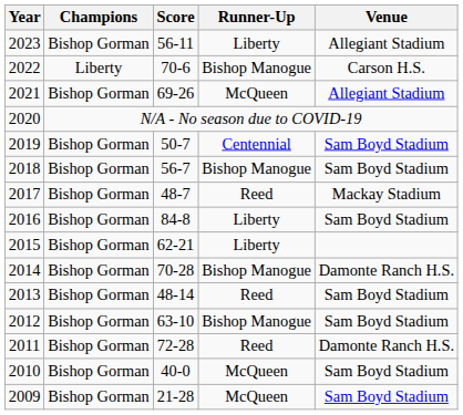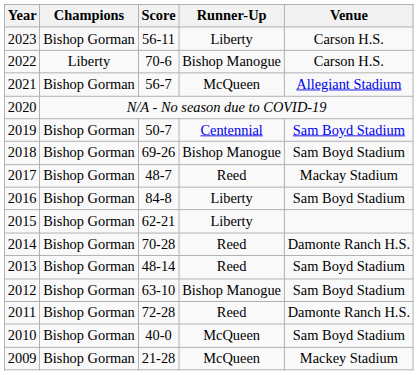2023 | Venue: Allegiant Stadium -> Carson H.S.
2021 | Score: 69-26 -> 56-7
2018 | Score: 56-7 -> 69-26
2014 | Runner-Up: Bishop Manogue -> Reed
2009 | Venue: Sam Boyd Stadium -> Mackey Stadium
